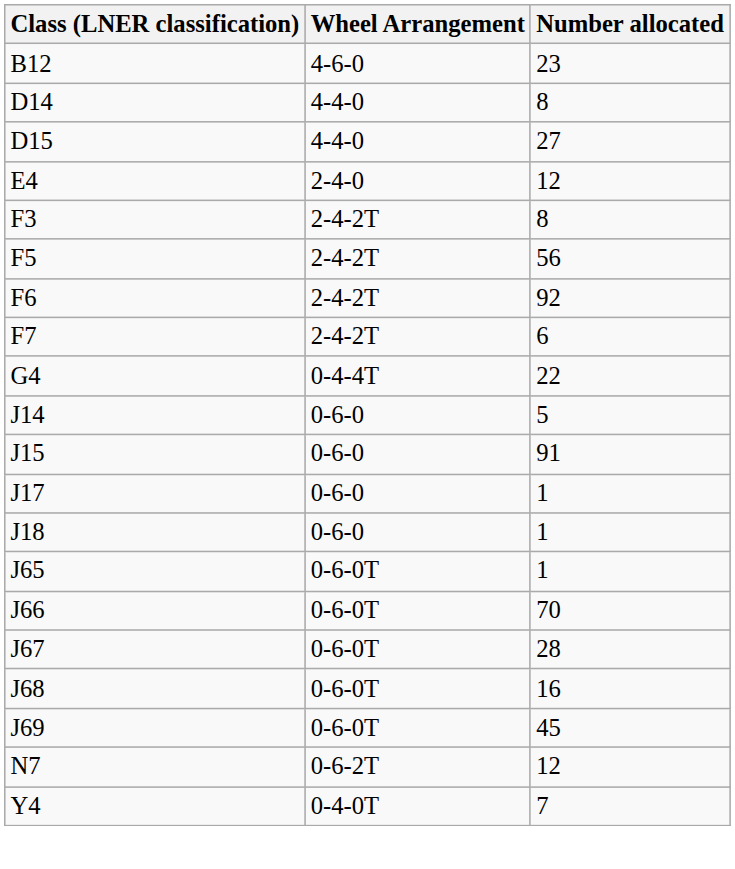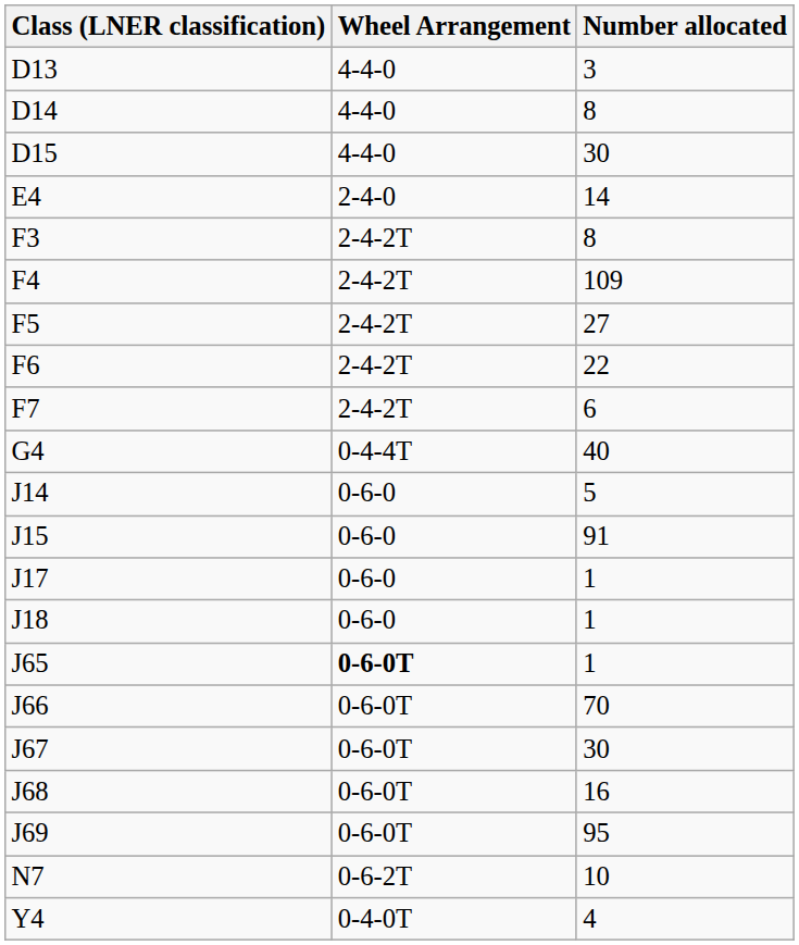- row: B12 | 4-6-0 | 23
+ row: D13 | 4-4-0 | 3
D15 | Number allocated: 27 -> 30
E4 | Number allocated: 12 -> 14
+ row: F4 | 2-4-2T | 109
F5 | Number allocated: 56 -> 27
F6 | Number allocated: 92 -> 22
G4 | Number allocated: 22 -> 40
J65 | Wheel Arrangement: normal -> bold
J67 | Number allocated: 28 -> 30
J69 | Number allocated: 45 -> 95
N7 | Number allocated: 12 -> 10
Y4 | Number allocated: 7 -> 4
